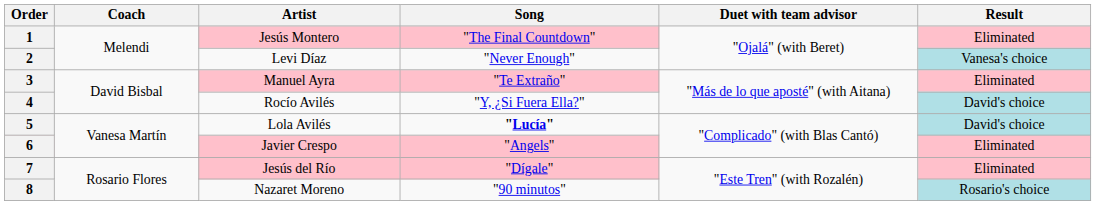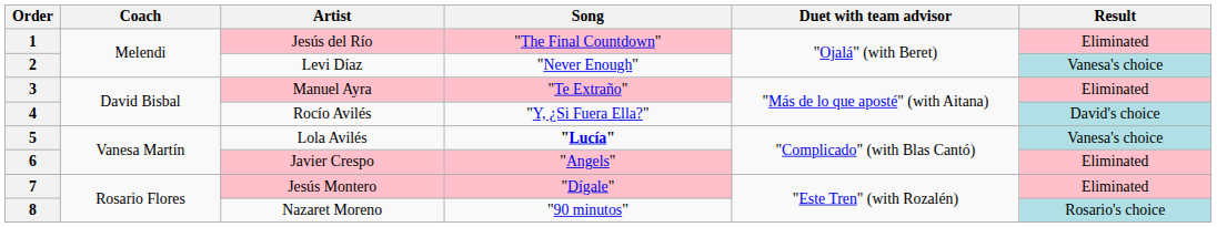1 | Artist: Jesús Montero -> Jesús del Río
5 | Result: David's choice -> Vanesa's choice
7 | Artist: Jesús del Río -> Jesús Montero
